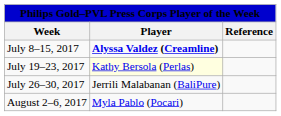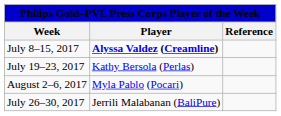July 19–23, 2017 | Player: lightyellow background -> no background
rows swapped: July 26–30, 2017 <-> August 2–6, 2017
